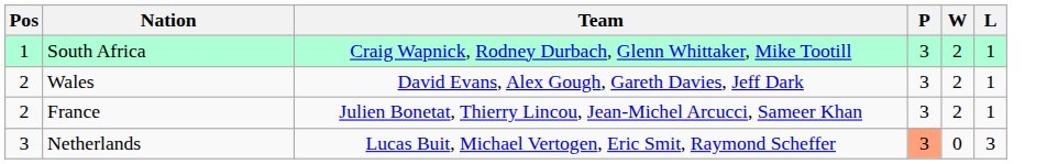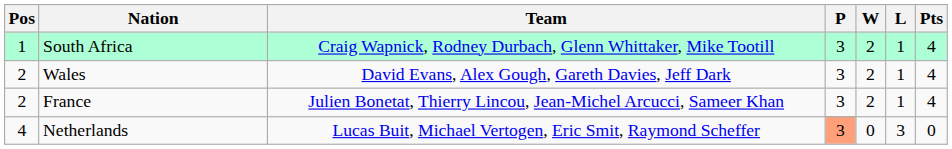+ column: Pts | 4 | 4 | 4 | 0
Netherlands | Pos: 3 -> 4
